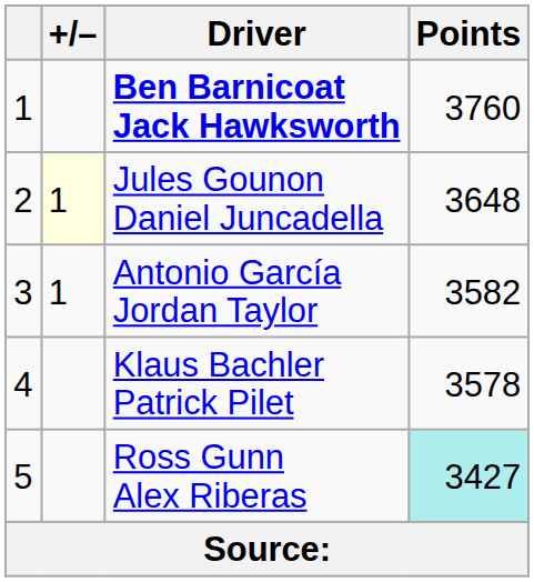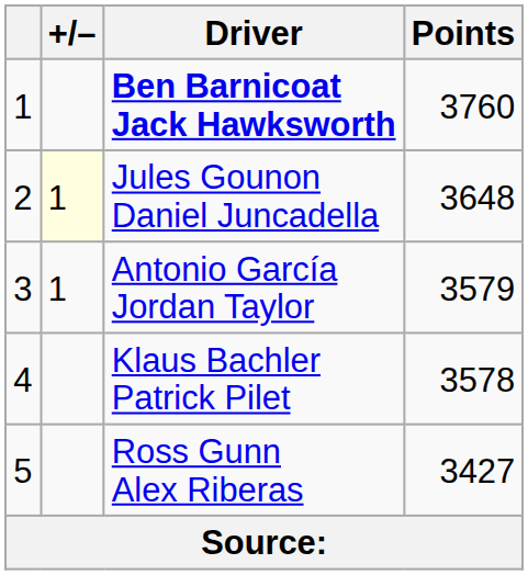Antonio García Jordan Taylor | Points: 3582 -> 3579
Ross Gunn Alex Riberas | Points: paleturquoise background -> no background
